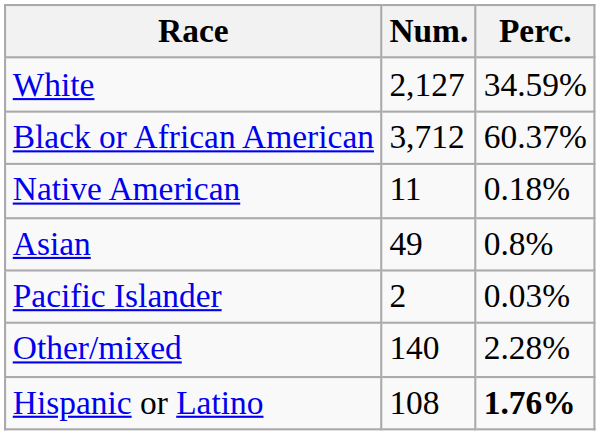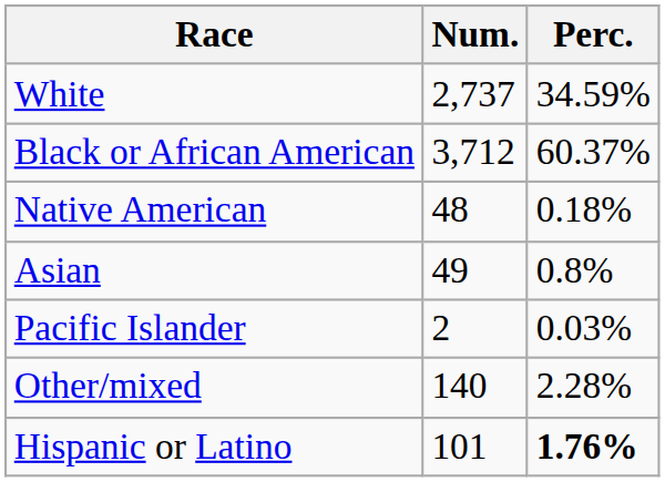White | Num.: 2,127 -> 2,737
Native American | Num.: 11 -> 48
Hispanic or Latino | Num.: 108 -> 101
